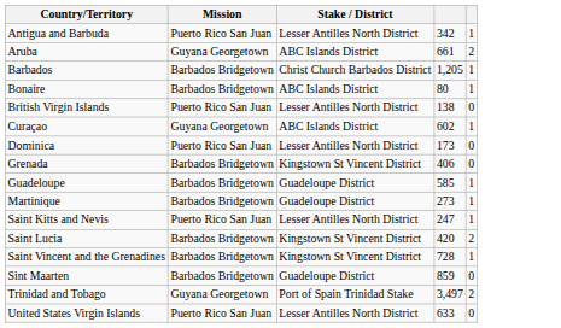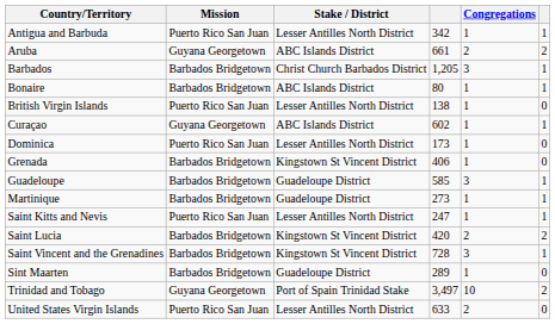+ column: Congregations | 1 | 2 | 3 | 1 | 1 | 1 | 1 | 1 | 3 | 1 | 1 | 2 | 3 | 1 | 10 | 2
Sint Maarten | column 4: 859 -> 289
